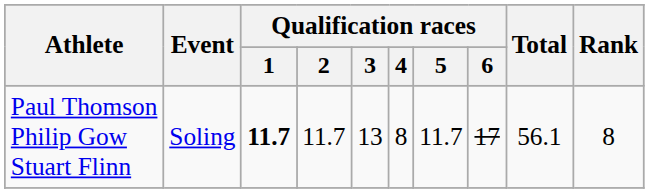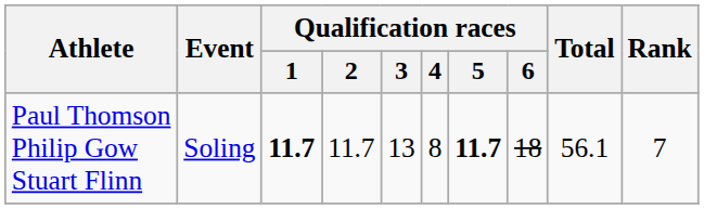Paul Thomson Philip Gow Stuart Flinn | Qualification races / 5: normal -> bold
Paul Thomson Philip Gow Stuart Flinn | Qualification races / 6: 17 -> 18
Paul Thomson Philip Gow Stuart Flinn | Rank: 8 -> 7
